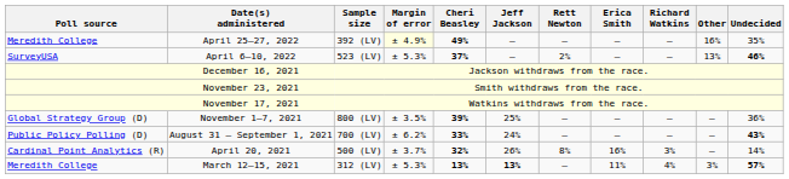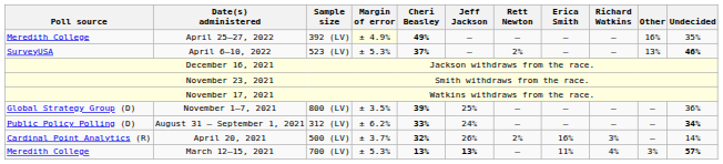August 31 – September 1, 2021 | Sample size: 700 (LV) -> 312 (LV)
August 31 – September 1, 2021 | Undecided: 43% -> 34%
April 20, 2021 | Rett Newton: 8% -> 2%
March 12–15, 2021 | Sample size: 312 (LV) -> 700 (LV)
